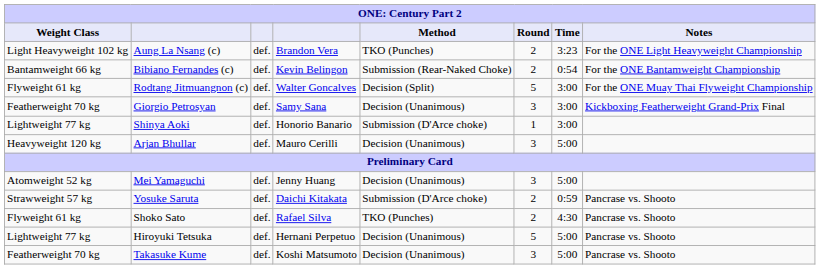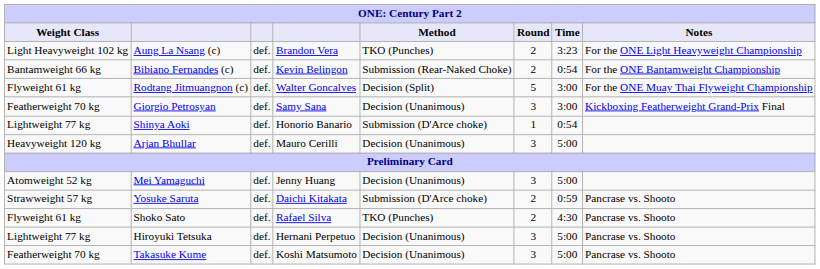Shinya Aoki | Time: 3:00 -> 0:54
Hiroyuki Tetsuka | Round: 5 -> 3
